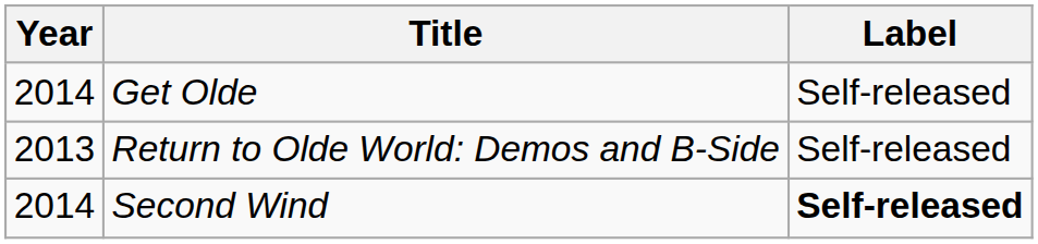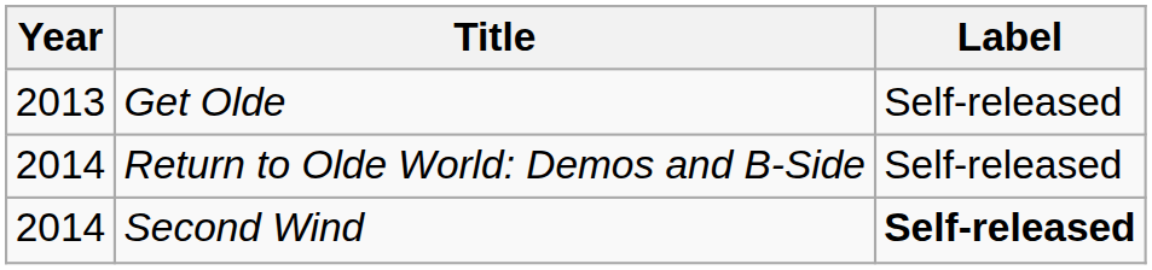Get Olde | Year: 2014 -> 2013
Return to Olde World: Demos and B-Side | Year: 2013 -> 2014
